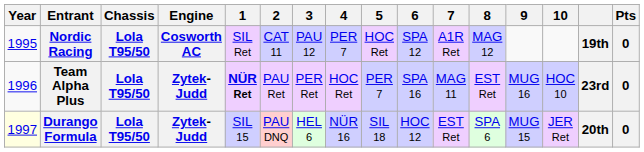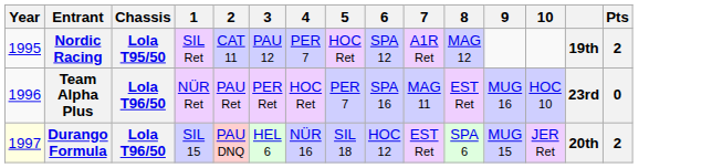- column: Engine | Cosworth AC | Zytek-Judd | Zytek-Judd
Nordic Racing | Pts: 0 -> 2
Team Alpha Plus | Chassis: Lola T95/50 -> Lola T96/50
Team Alpha Plus | 1: bold -> normal
Durango Formula | Chassis: Lola T95/50 -> Lola T96/50
Durango Formula | Pts: 0 -> 2
